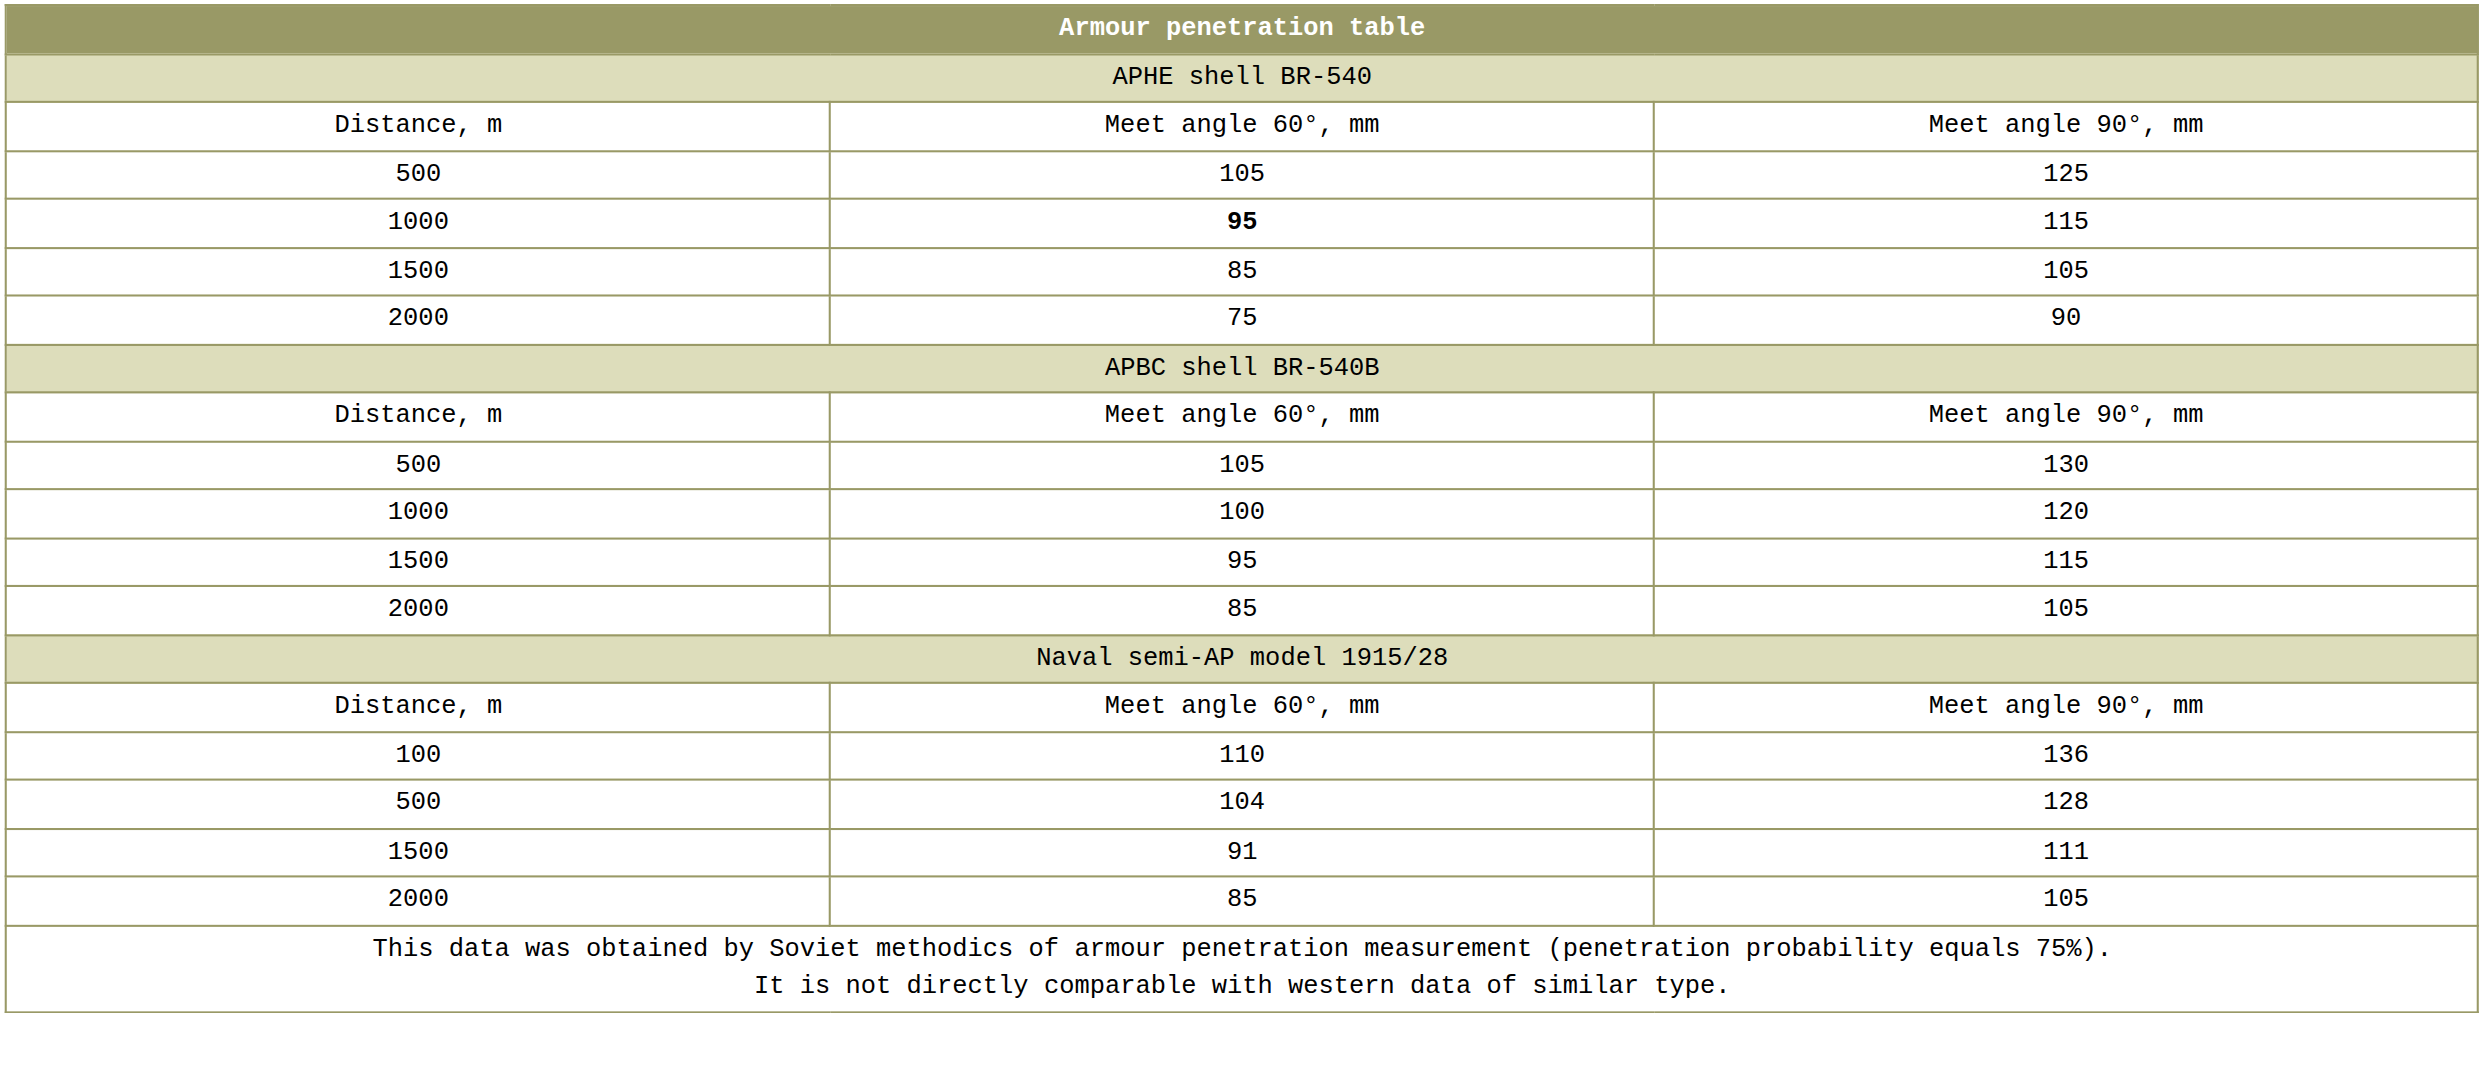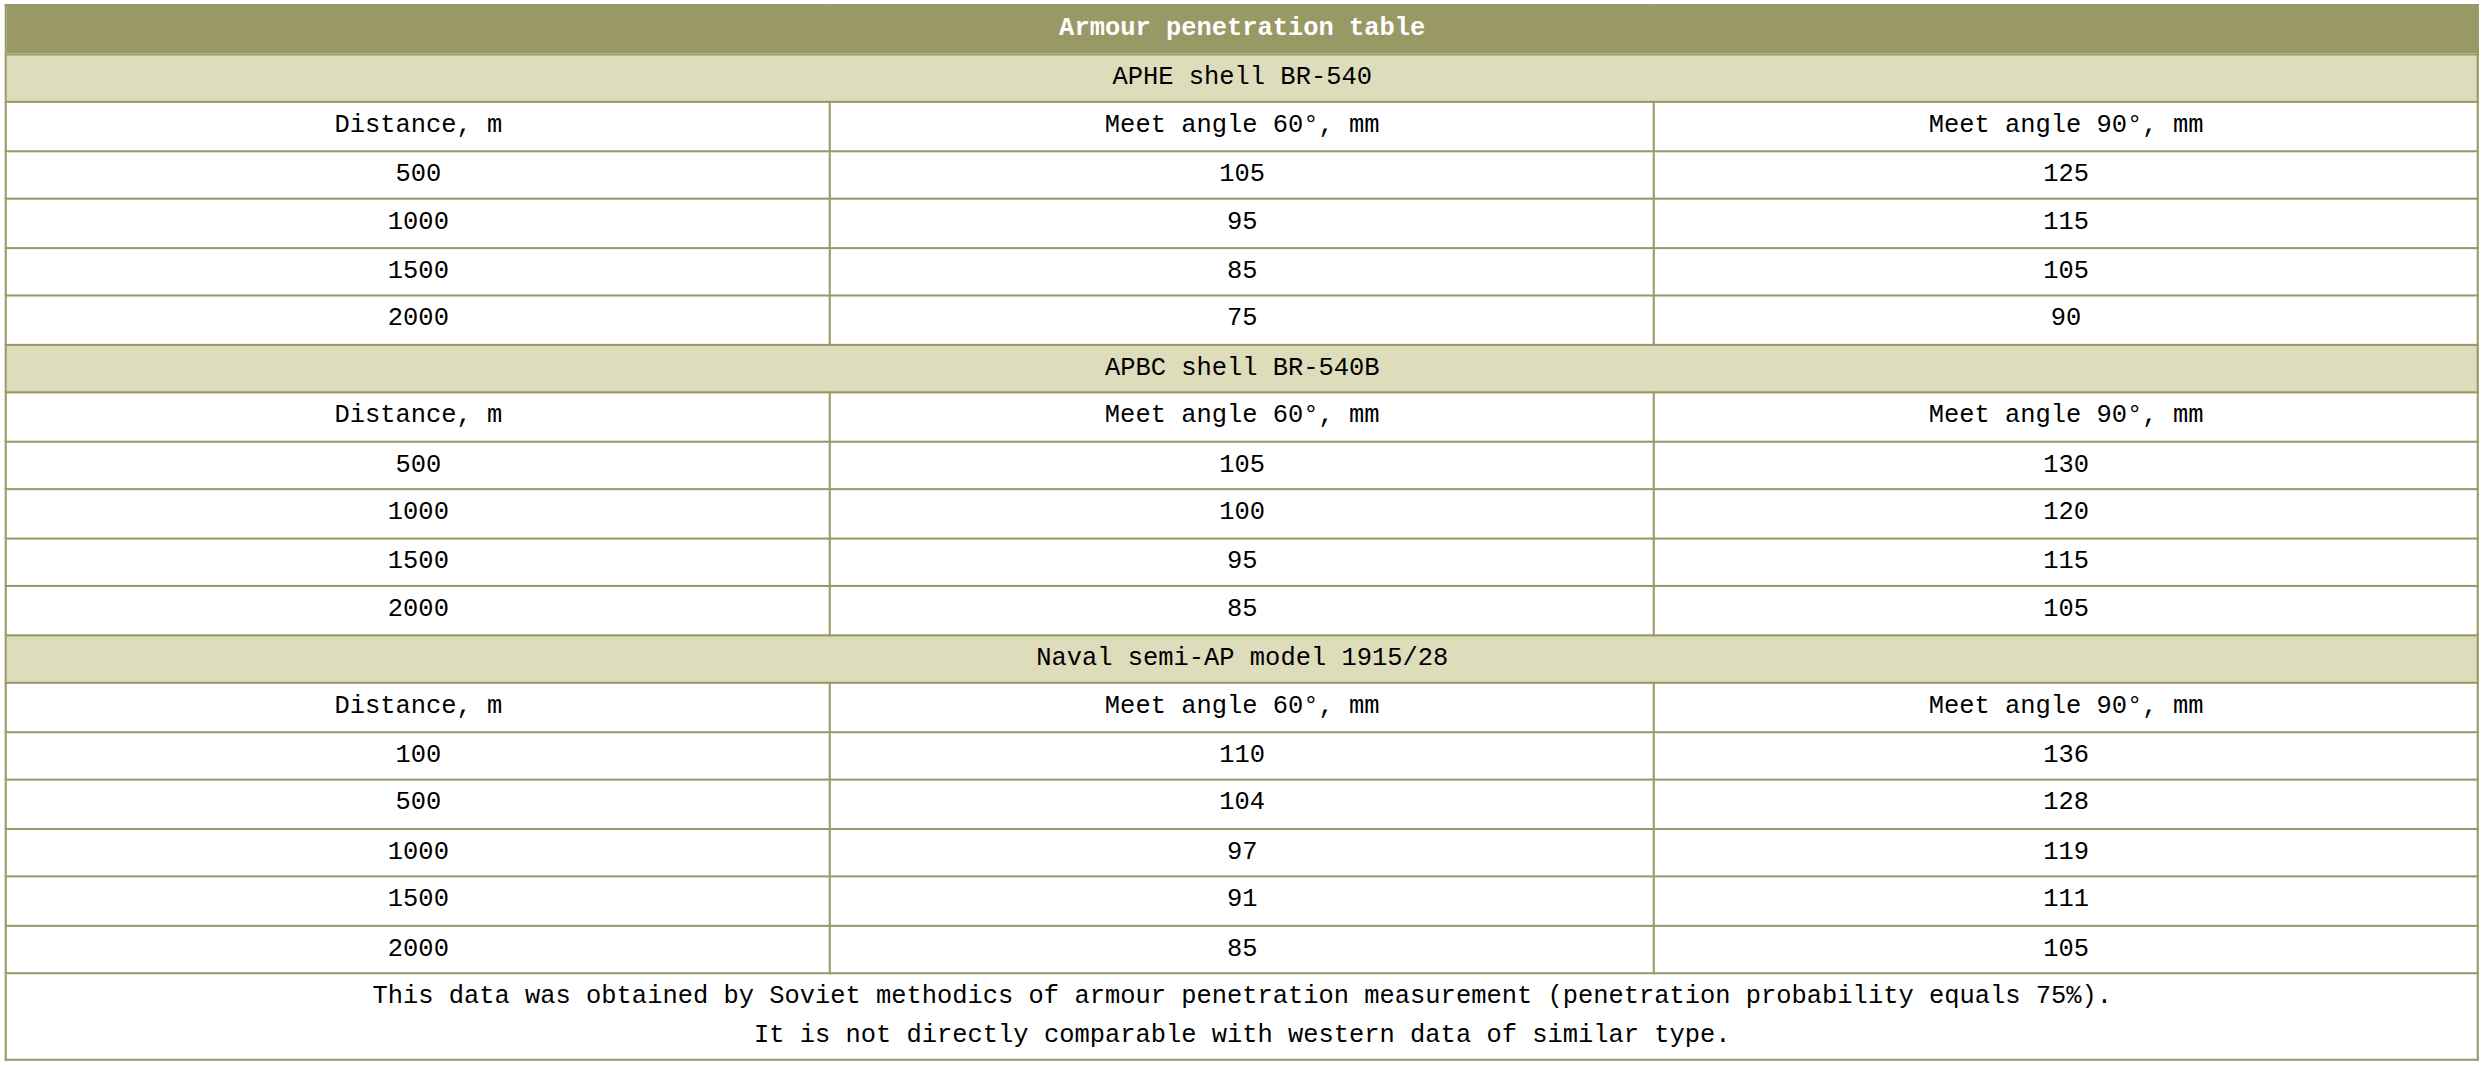1000 / 115 | column 2: bold -> normal
+ row: 1000 | 97 | 119
